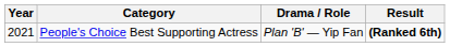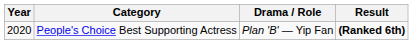People's Choice Best Supporting Actress | Year: 2021 -> 2020
